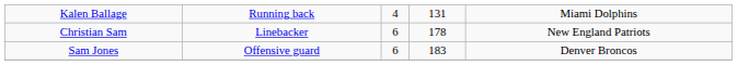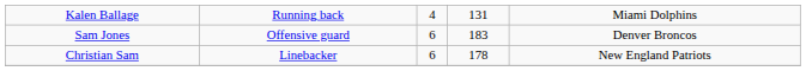rows swapped: Christian Sam <-> Sam Jones
